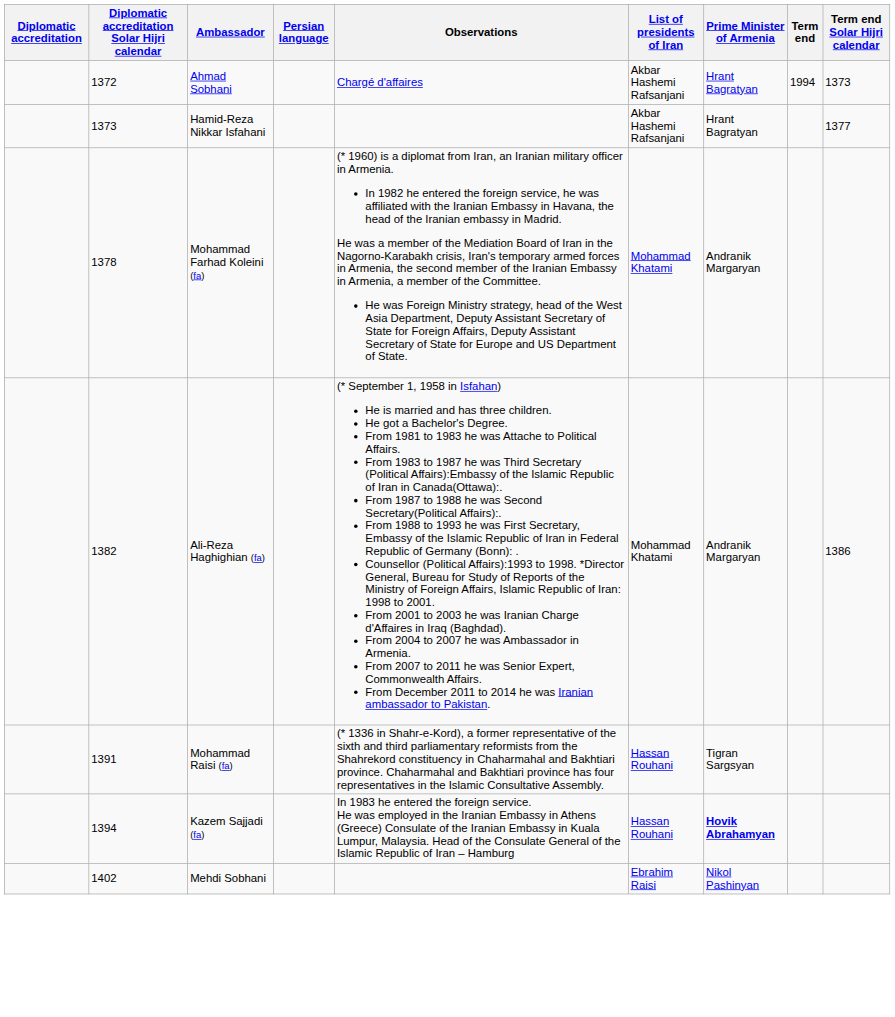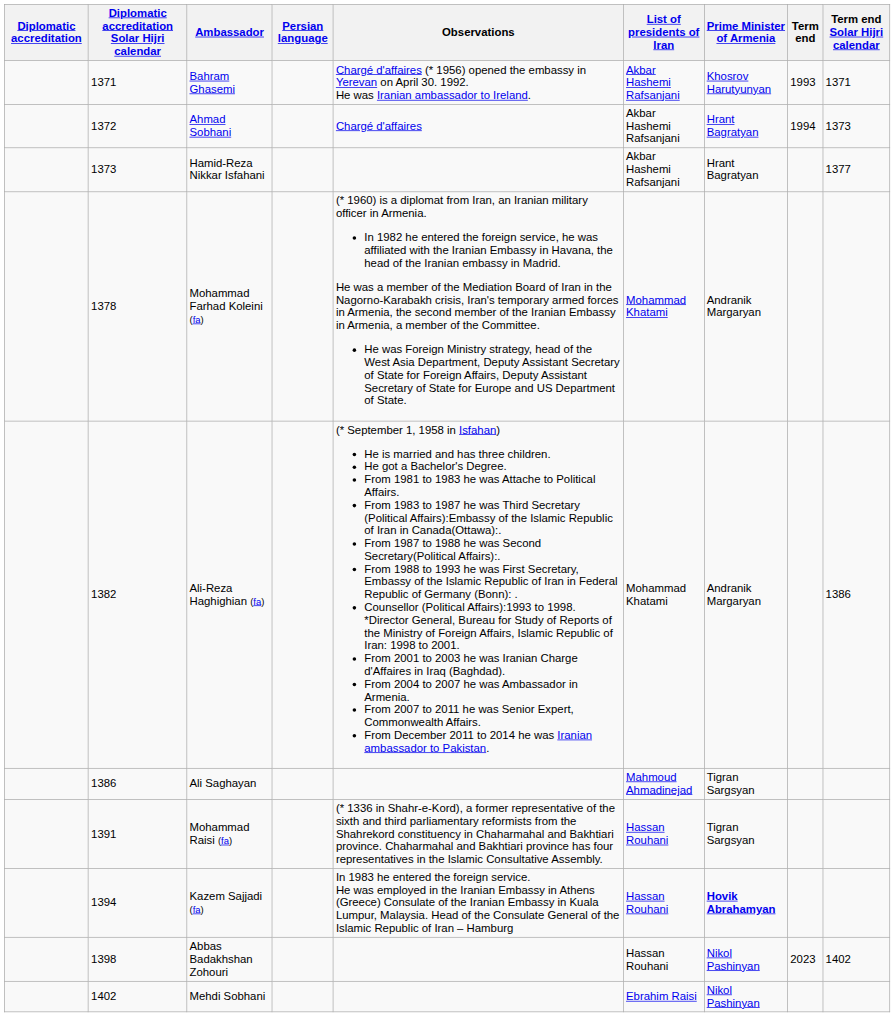+ row: 1371 | Bahram Ghasemi | Chargé d'affaires (* 1956) opened the embassy in Yerevan on April 30. 1992. He was Iranian ambassador to Ireland. | Akbar Hashemi Rafsanjani | Khosrov Harutyunyan | 1993 | 1371
+ row: 1386 | Ali Saghayan | Mahmoud Ahmadinejad | Tigran Sargsyan
+ row: 1398 | Abbas Badakhshan Zohouri | Hassan Rouhani | Nikol Pashinyan | 2023 | 1402
